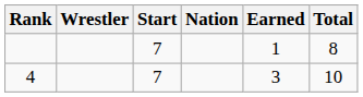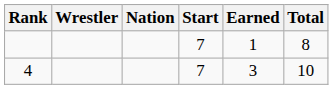columns swapped: Nation <-> Start
